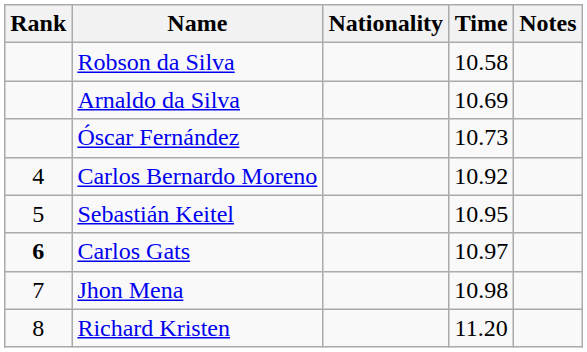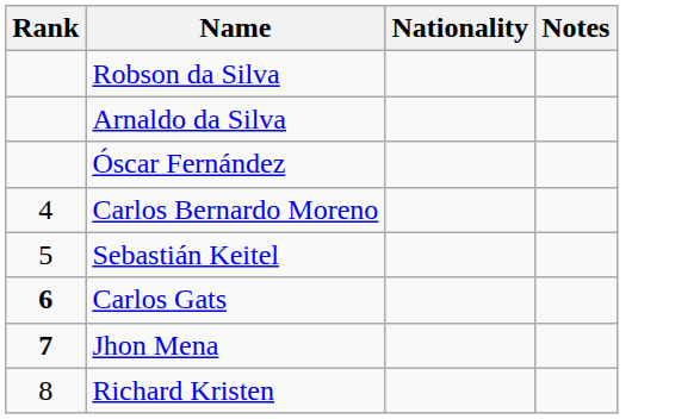- column: Time | 10.58 | 10.69 | 10.73 | 10.92 | 10.95 | 10.97 | 10.98 | 11.20
Jhon Mena | Rank: normal -> bold
